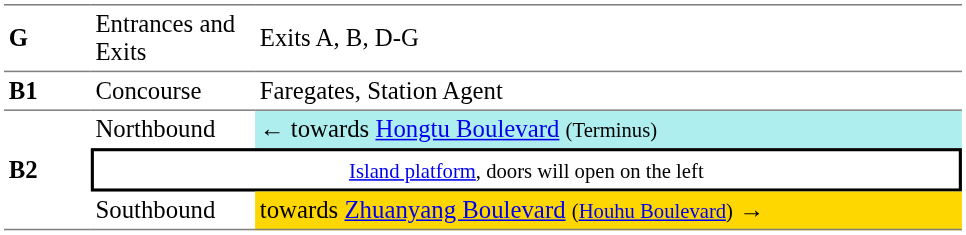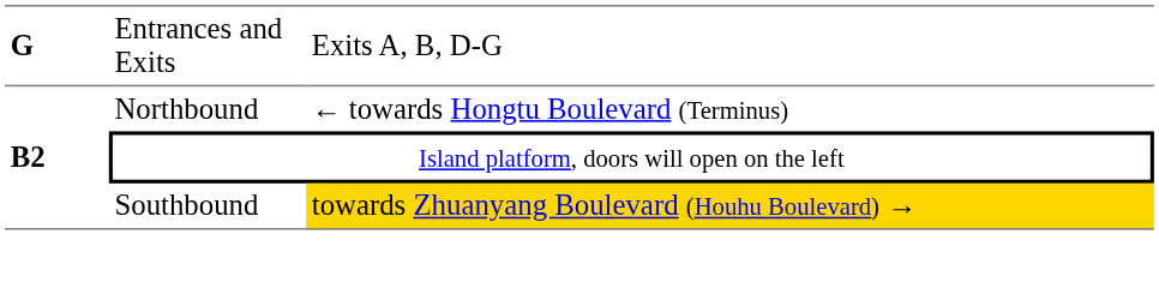- row: B1 | Concourse | Faregates, Station Agent
Northbound | column 3: paleturquoise background -> no background
